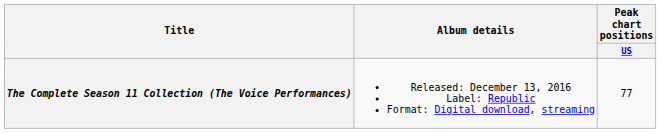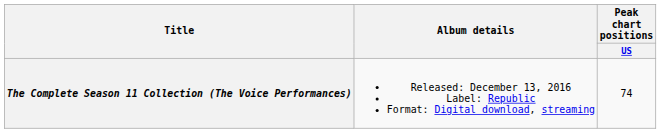The Complete Season 11 Collection (The Voice Performances) | Peak chart positions / US: 77 -> 74
